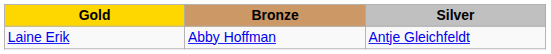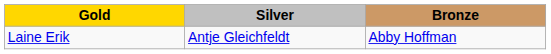columns swapped: Silver <-> Bronze
